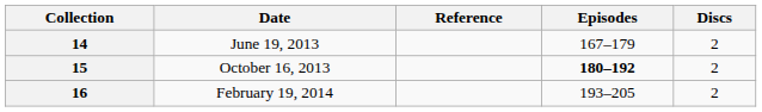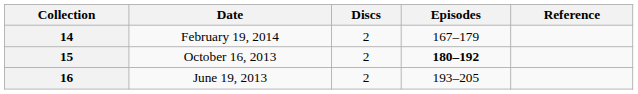columns swapped: Discs <-> Reference
14 | Date: June 19, 2013 -> February 19, 2014
16 | Date: February 19, 2014 -> June 19, 2013
